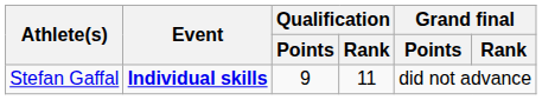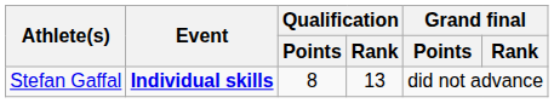Stefan Gaffal | Qualification / Points: 9 -> 8
Stefan Gaffal | Qualification / Rank: 11 -> 13
